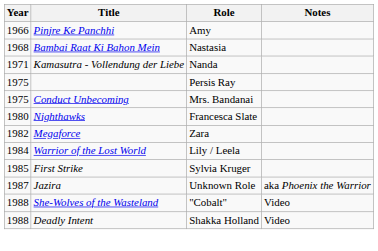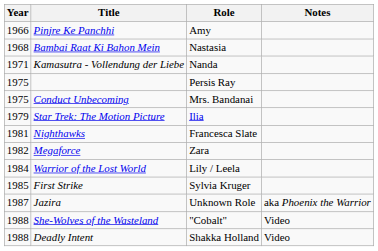+ row: 1979 | Star Trek: The Motion Picture | Ilia
Nighthawks | Year: 1980 -> 1981
